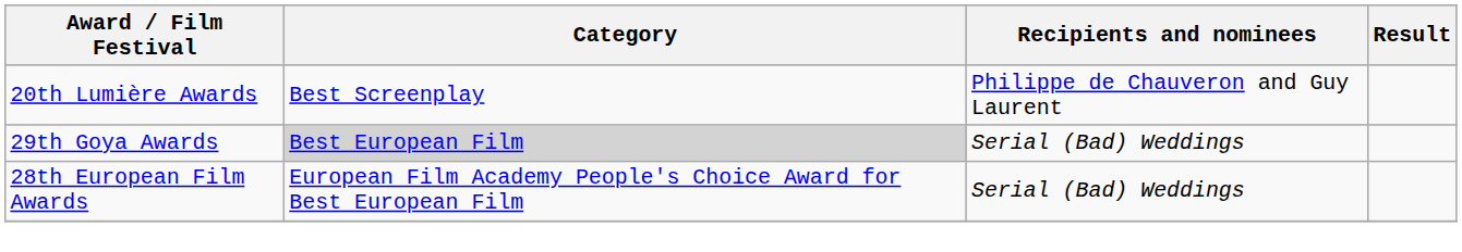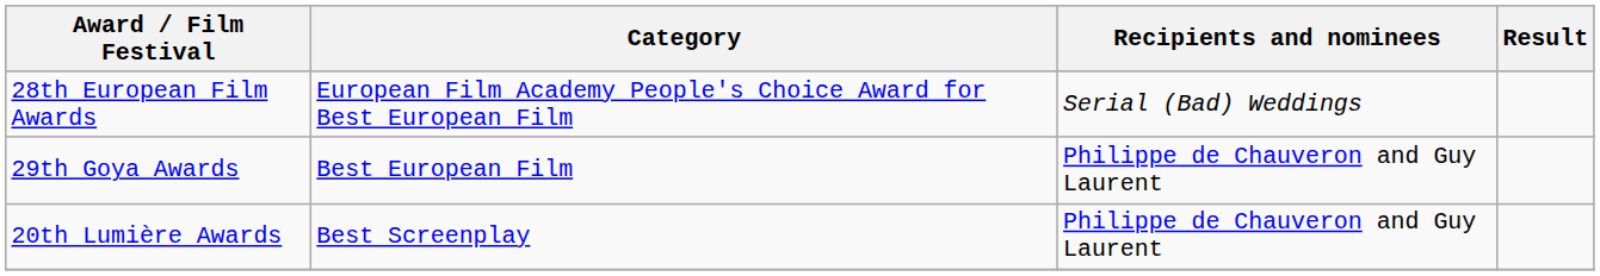rows swapped: 28th European Film Awards <-> 20th Lumière Awards
29th Goya Awards | Category: lightgrey background -> no background
29th Goya Awards | Recipients and nominees: Serial (Bad) Weddings -> Philippe de Chauveron and Guy Laurent
